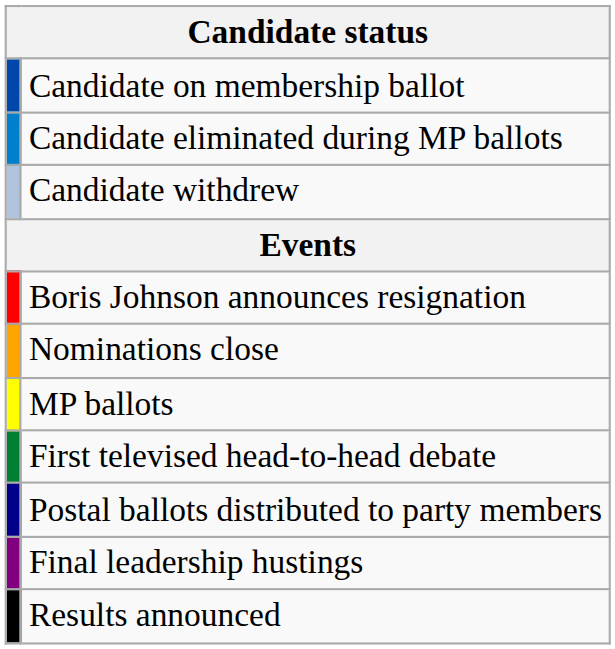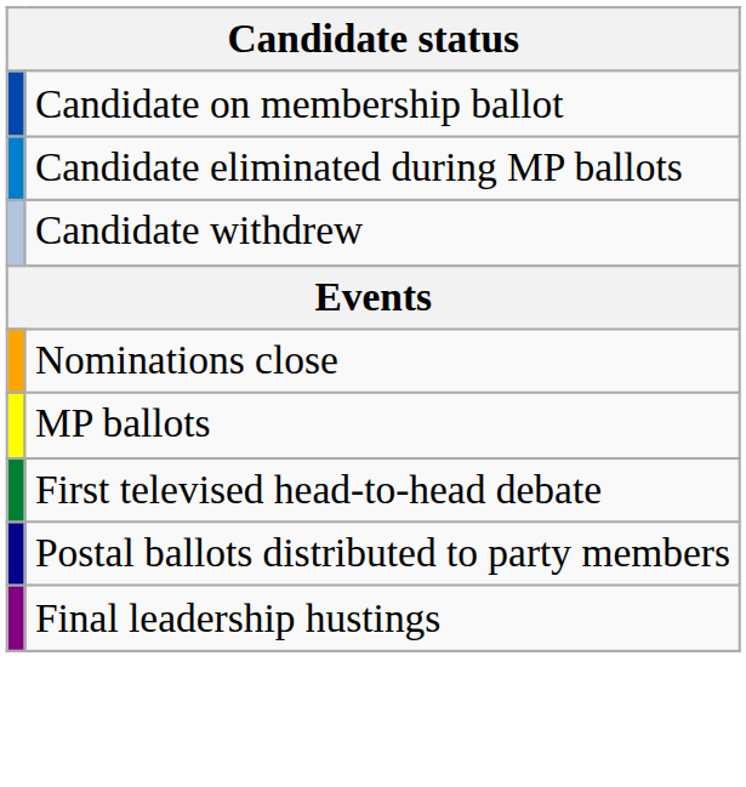- row: Boris Johnson announces resignation
- row: Results announced
